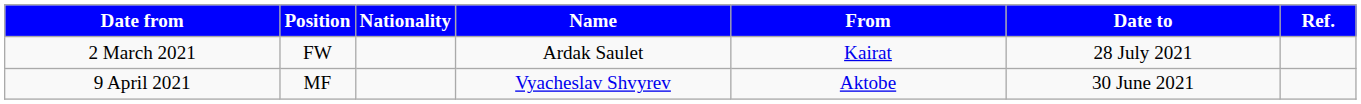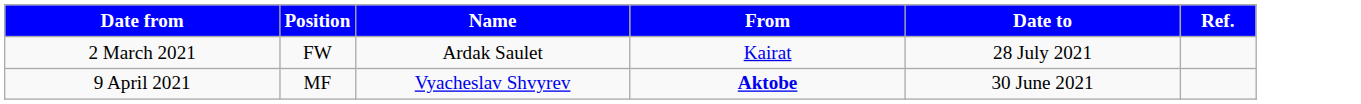- column: Nationality
9 April 2021 | From: normal -> bold
